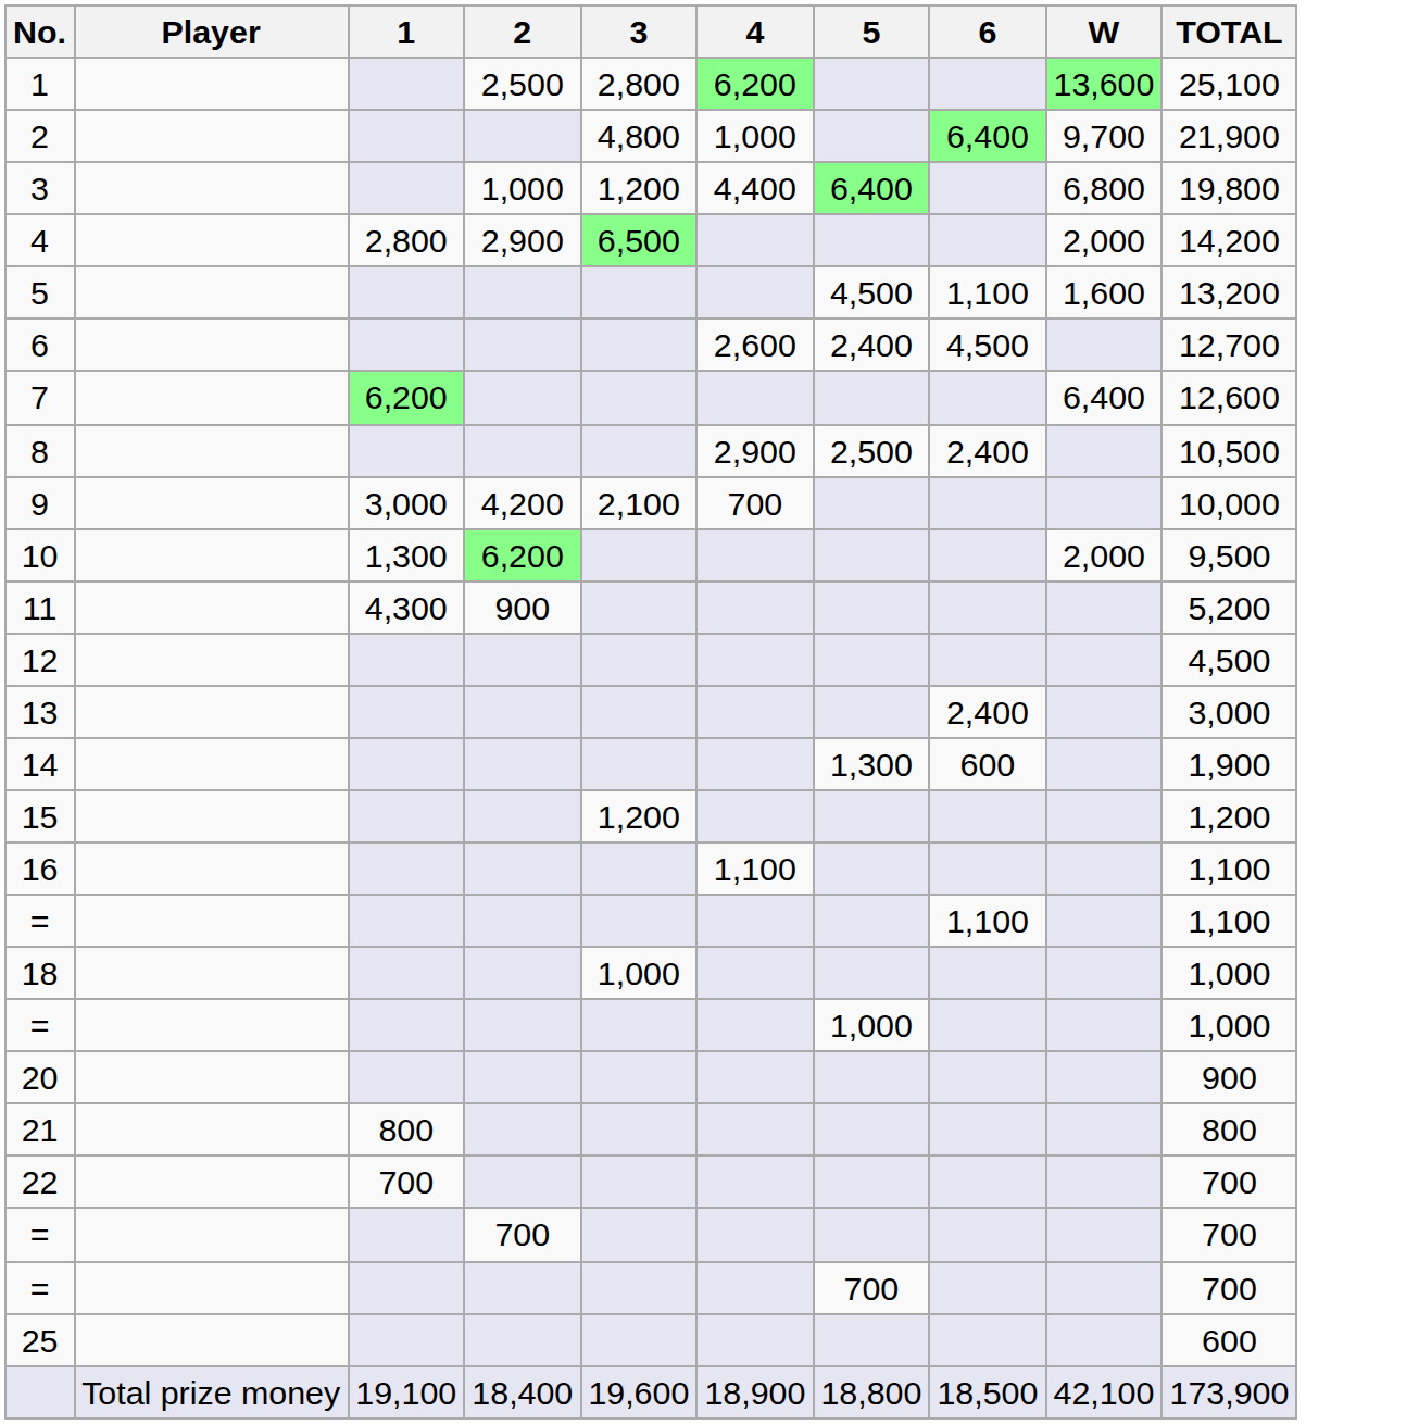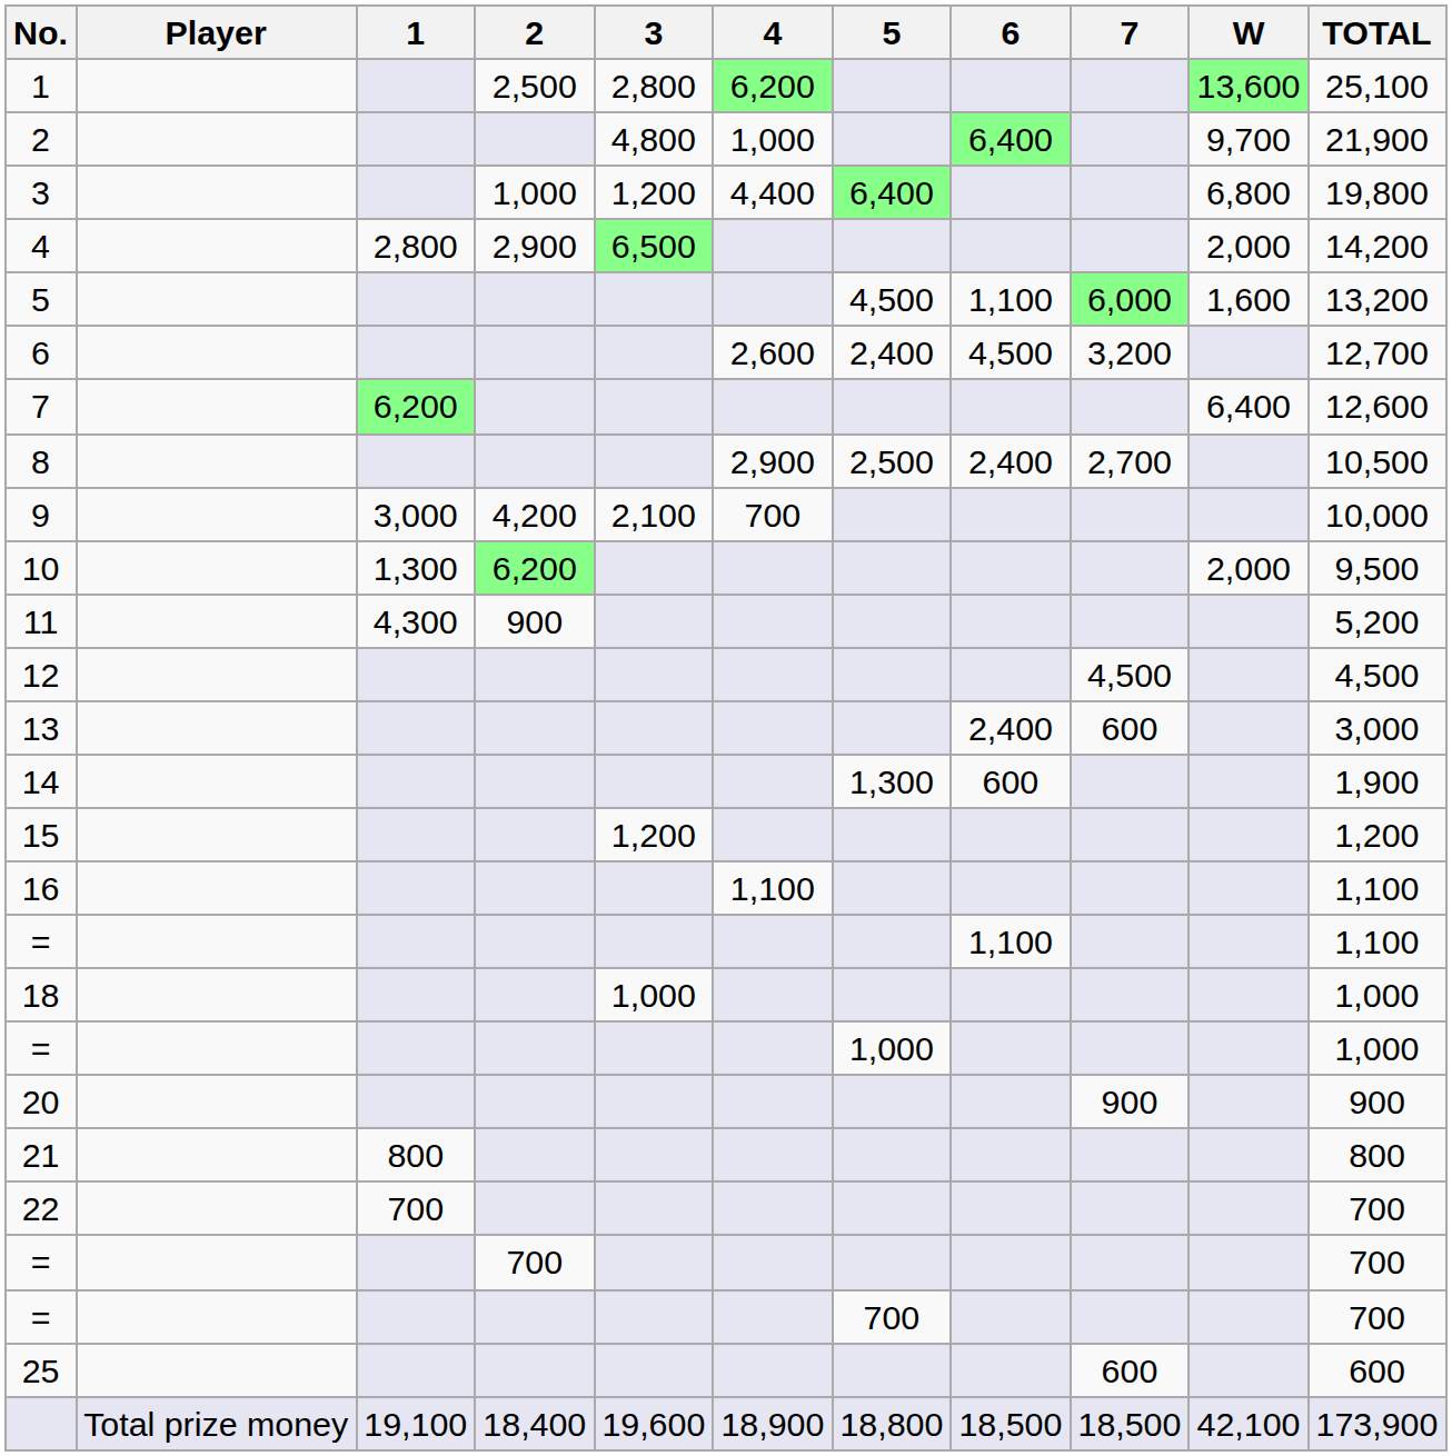+ column: 7 | 6,000 | 3,200 | 2,700 | 4,500 | 600 | 900 | 600 | 18,500
